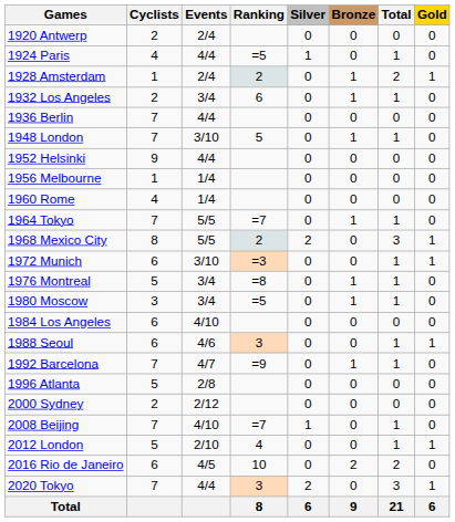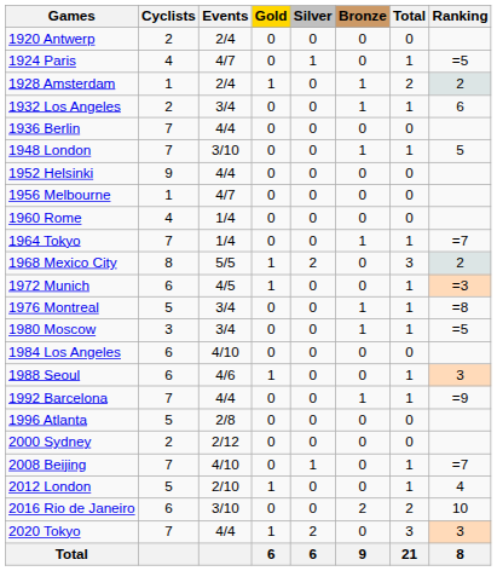columns swapped: Gold <-> Ranking
1924 Paris | Events: 4/4 -> 4/7
1956 Melbourne | Events: 1/4 -> 4/7
1964 Tokyo | Events: 5/5 -> 1/4
1972 Munich | Events: 3/10 -> 4/5
1992 Barcelona | Events: 4/7 -> 4/4
2016 Rio de Janeiro | Events: 4/5 -> 3/10
